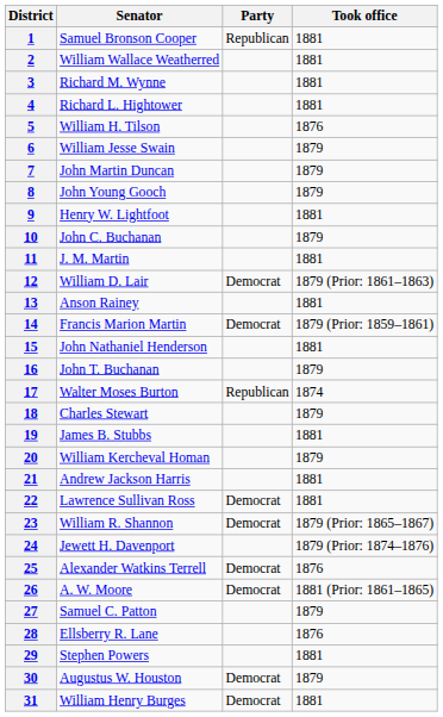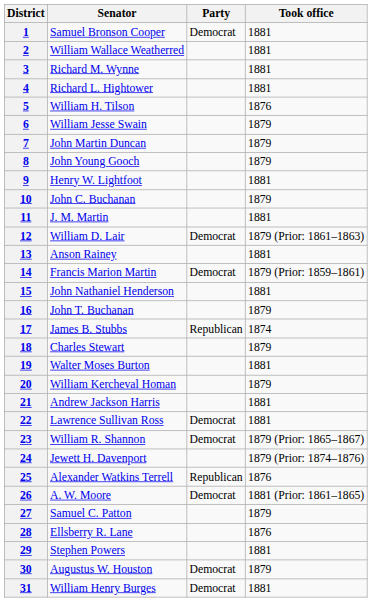1 | Party: Republican -> Democrat
17 | Senator: Walter Moses Burton -> James B. Stubbs
19 | Senator: James B. Stubbs -> Walter Moses Burton
25 | Party: Democrat -> Republican
